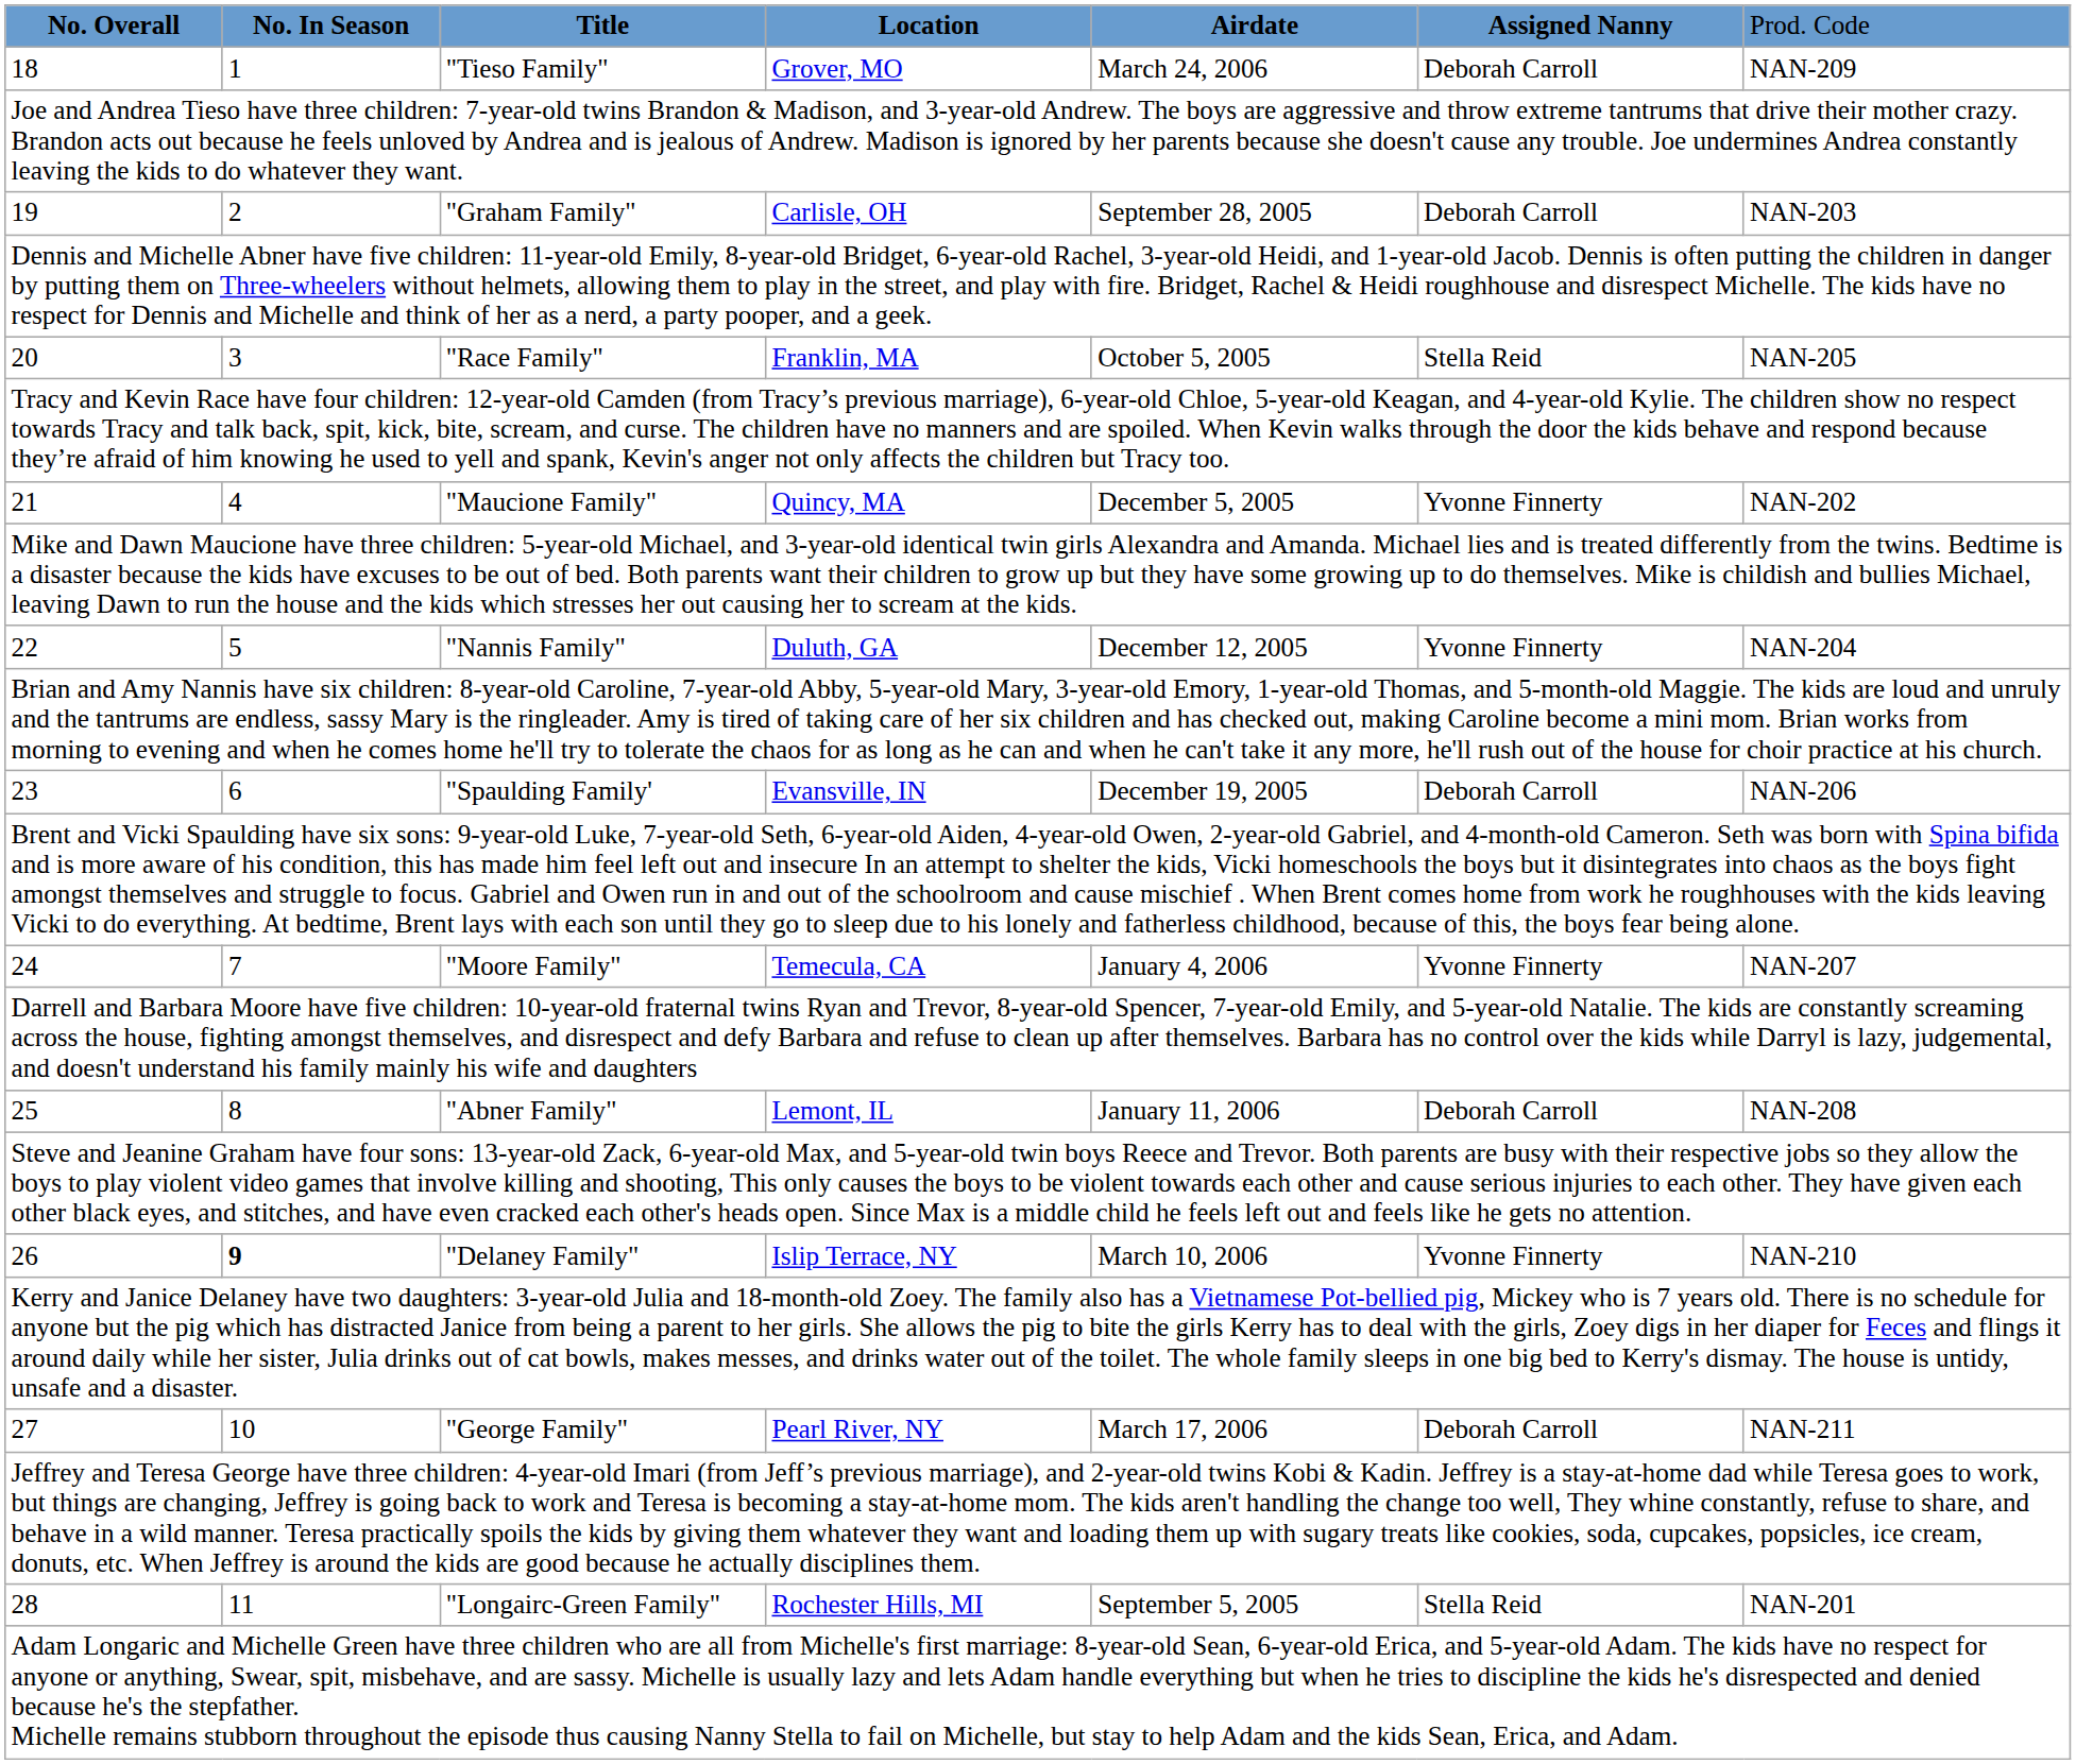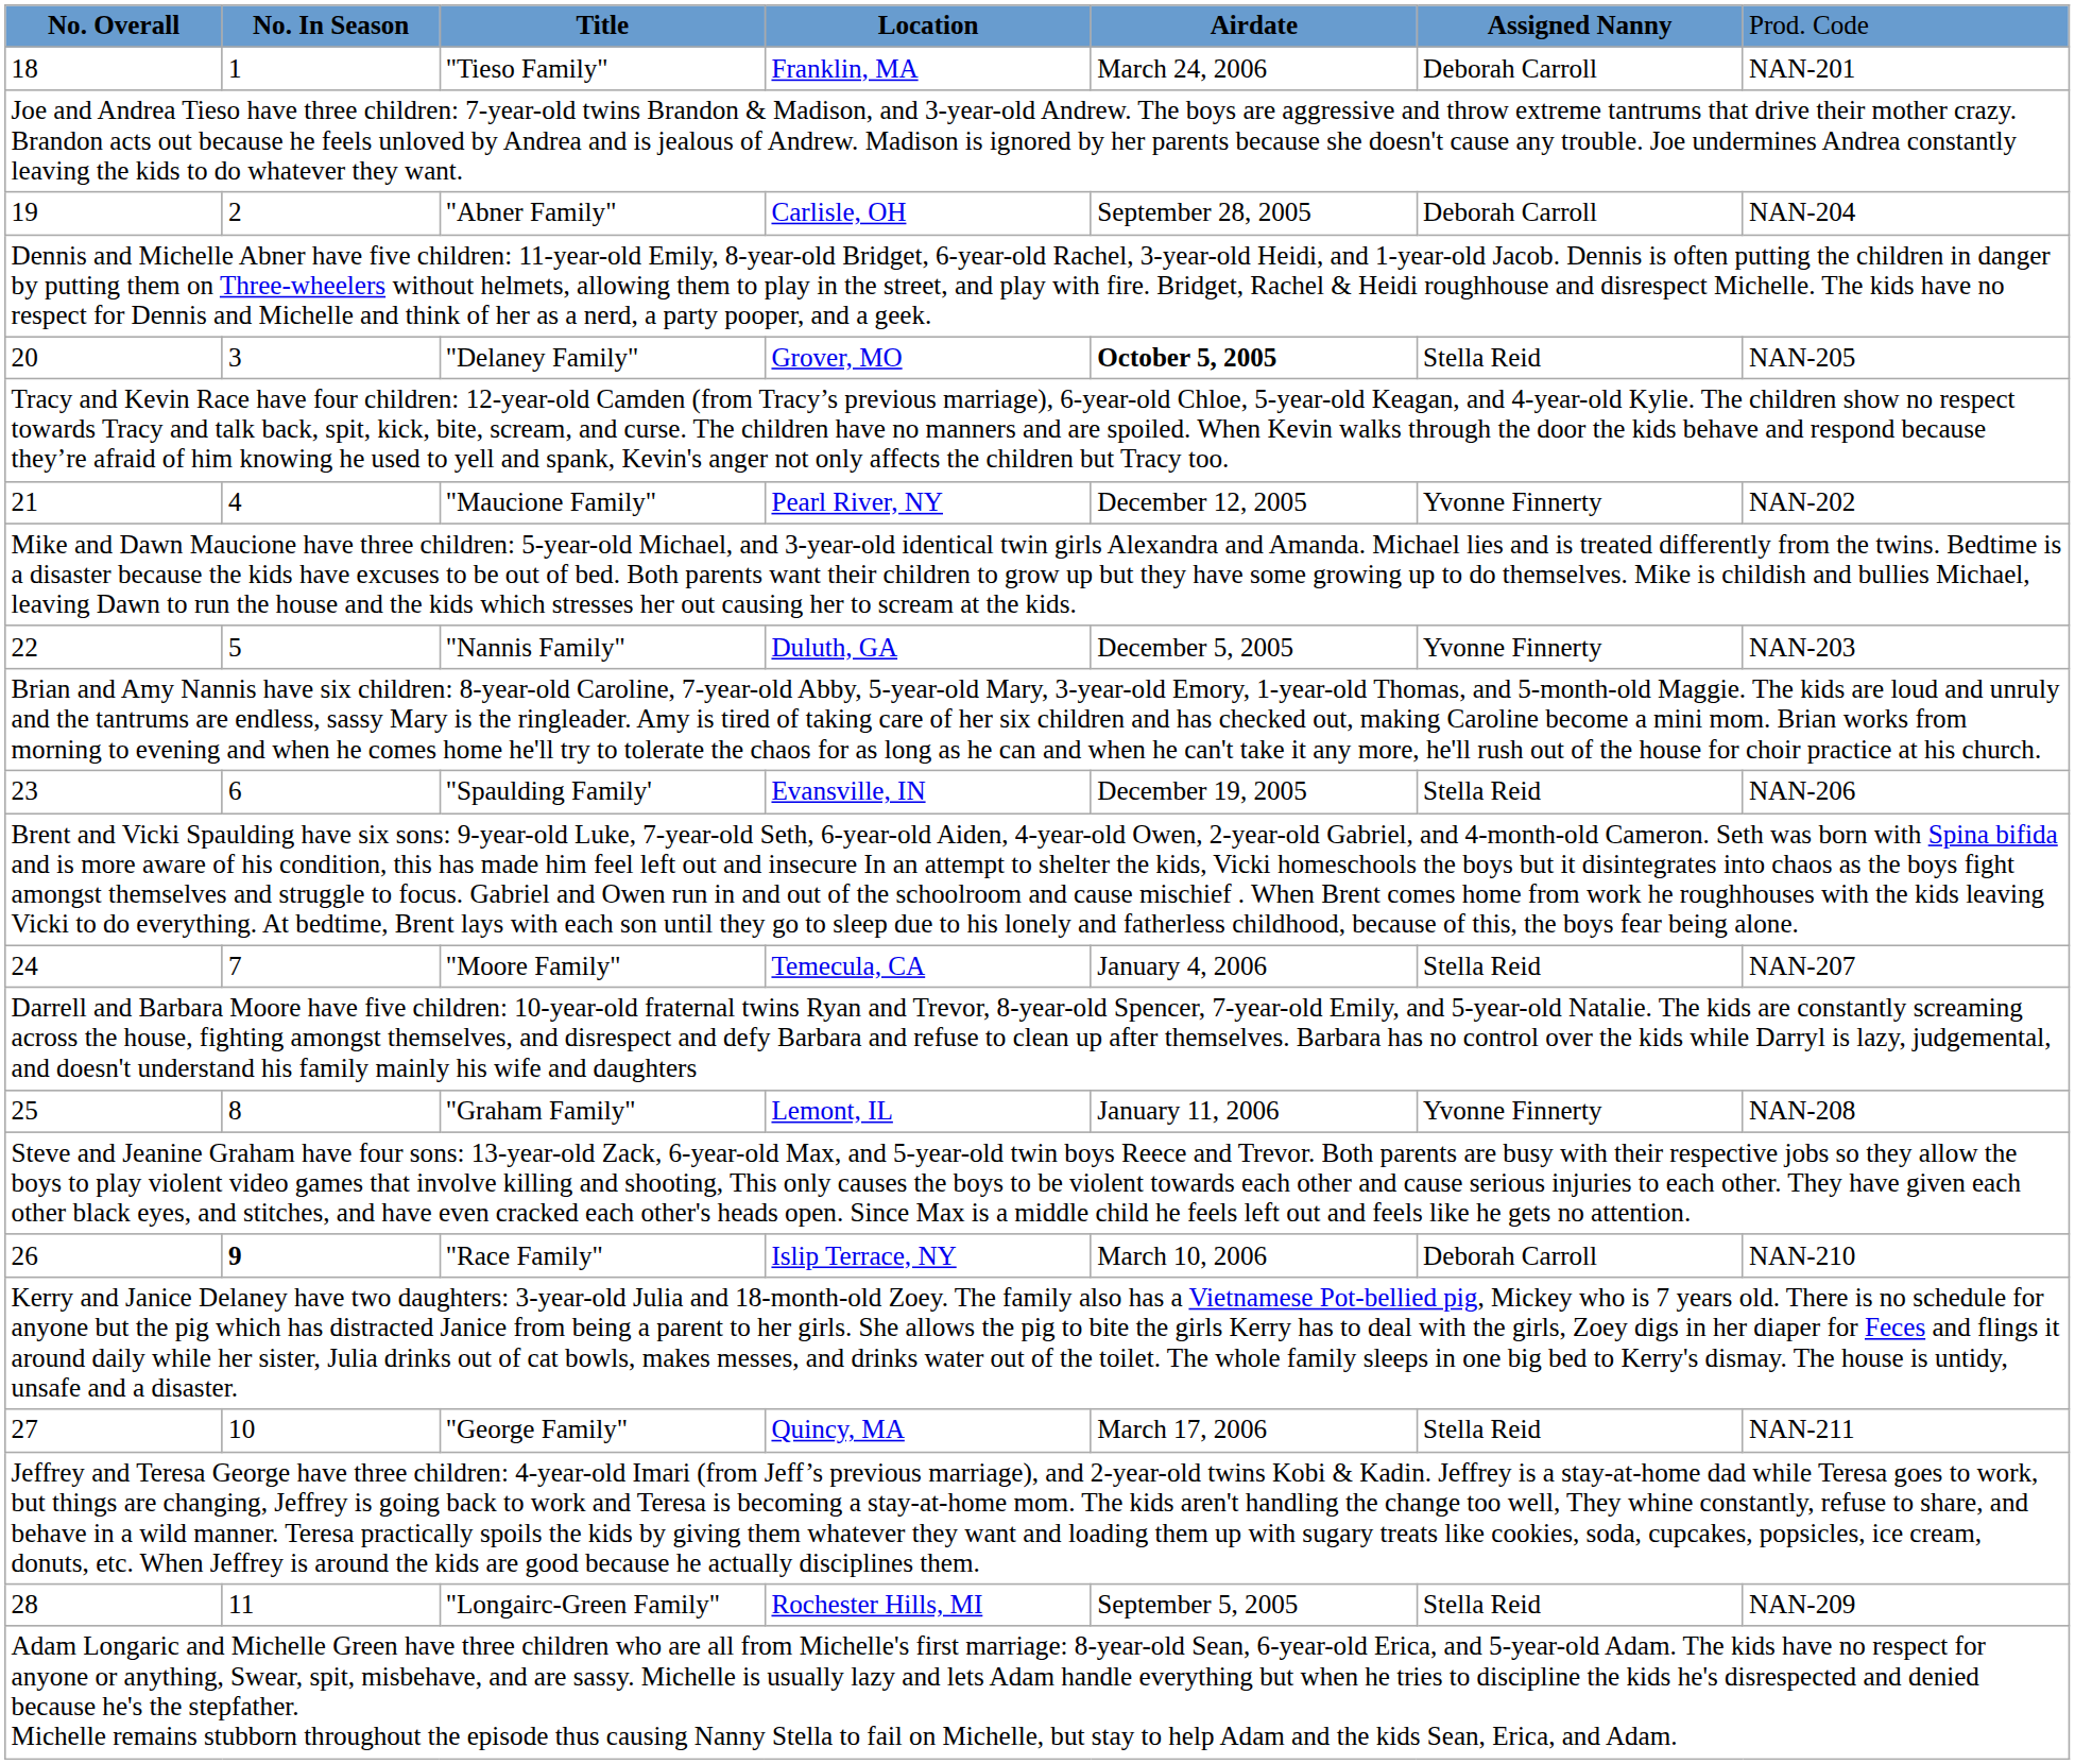18 | column 4: Grover, MO -> Franklin, MA
18 | column 7: NAN-209 -> NAN-201
19 | column 3: "Graham Family" -> "Abner Family"
19 | column 7: NAN-203 -> NAN-204
20 | column 3: "Race Family" -> "Delaney Family"
20 | column 4: Franklin, MA -> Grover, MO
20 | column 5: normal -> bold
21 | column 4: Quincy, MA -> Pearl River, NY
21 | column 5: December 5, 2005 -> December 12, 2005
22 | column 5: December 12, 2005 -> December 5, 2005
22 | column 7: NAN-204 -> NAN-203
23 | column 6: Deborah Carroll -> Stella Reid
24 | column 6: Yvonne Finnerty -> Stella Reid
25 | column 3: "Abner Family" -> "Graham Family"
25 | column 6: Deborah Carroll -> Yvonne Finnerty
26 | column 3: "Delaney Family" -> "Race Family"
26 | column 6: Yvonne Finnerty -> Deborah Carroll
27 | column 4: Pearl River, NY -> Quincy, MA
27 | column 6: Deborah Carroll -> Stella Reid
28 | column 7: NAN-201 -> NAN-209
